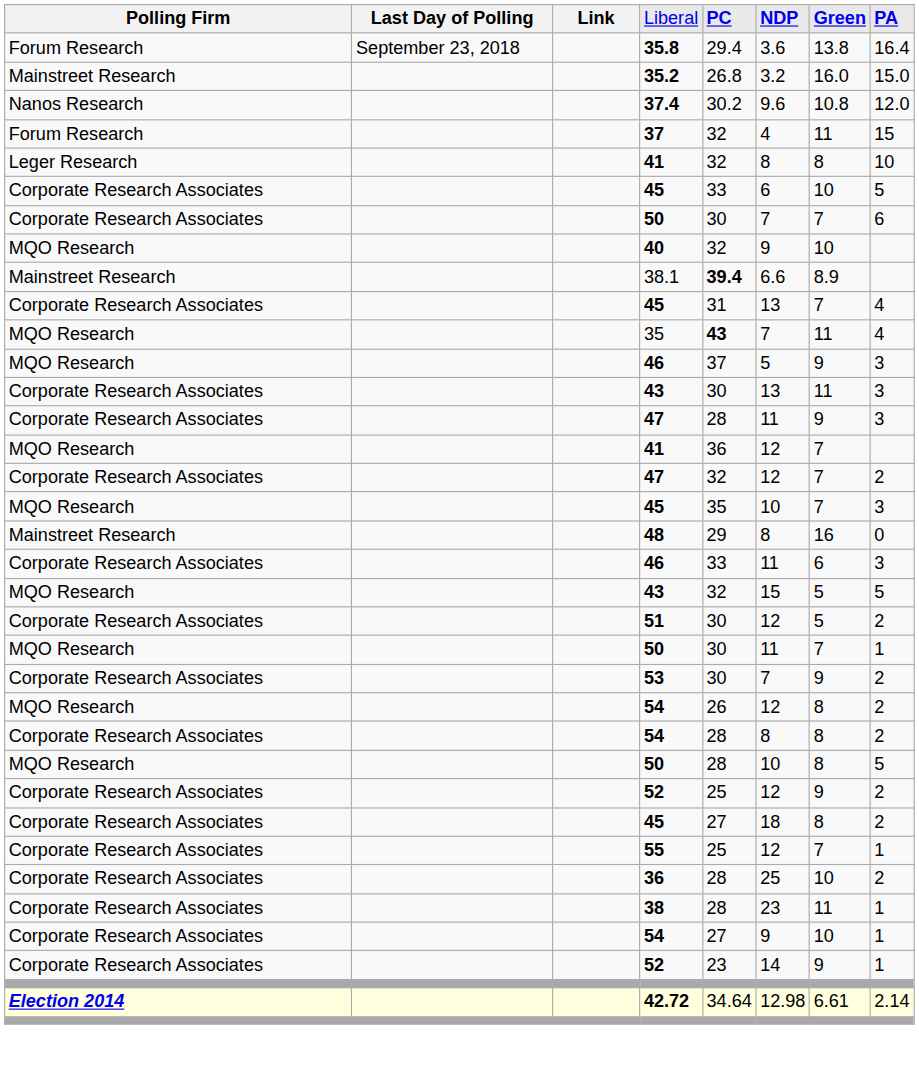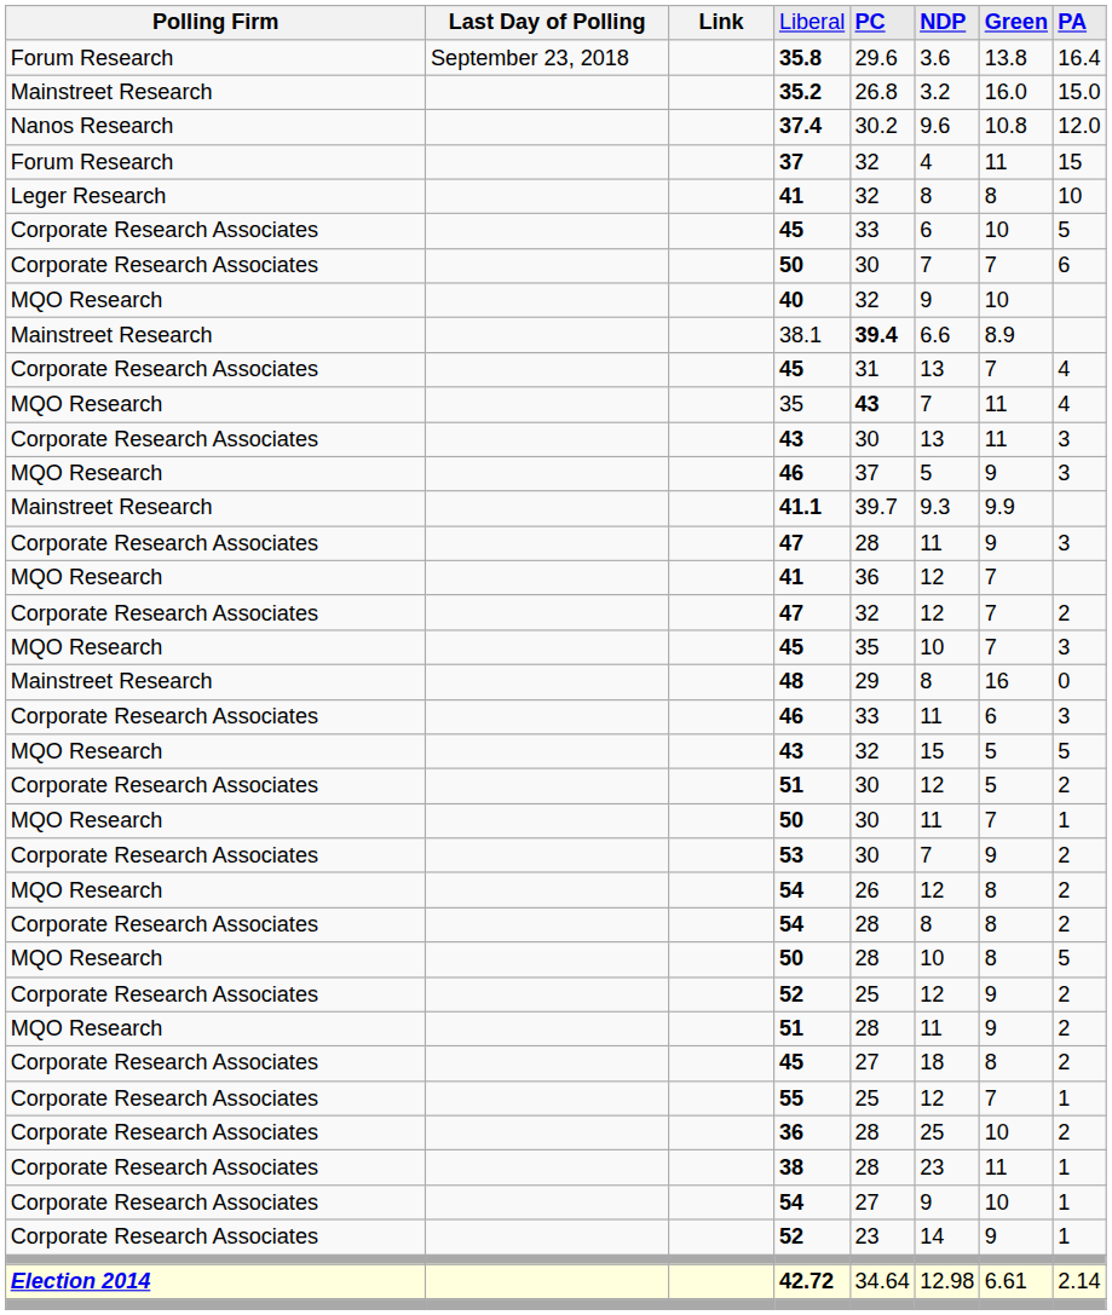35.8 | column 5: 29.4 -> 29.6
rows swapped: Corporate Research Associates / 43 <-> MQO Research / 46
+ row: Mainstreet Research | 41.1 | 39.7 | 9.3 | 9.9
+ row: MQO Research | 51 | 28 | 11 | 9 | 2
